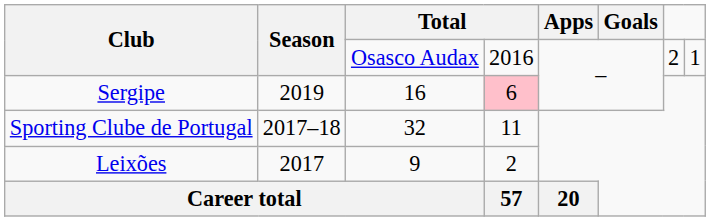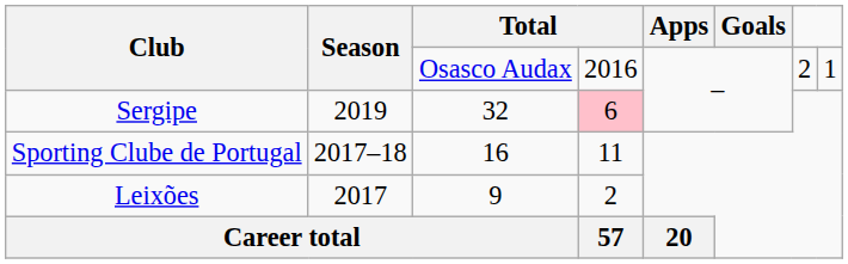Sergipe | column 3: 16 -> 32
Sporting Clube de Portugal | column 3: 32 -> 16
